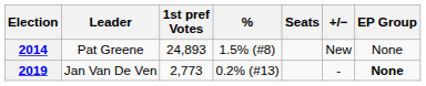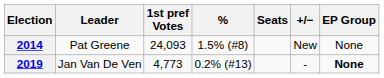2014 | 1st pref Votes: 24,893 -> 24,093
2019 | 1st pref Votes: 2,773 -> 4,773
